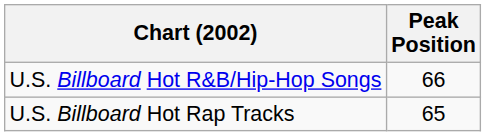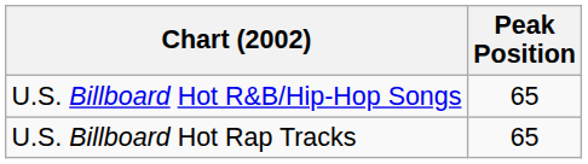U.S. Billboard Hot R&B/Hip-Hop Songs | Peak Position: 66 -> 65
